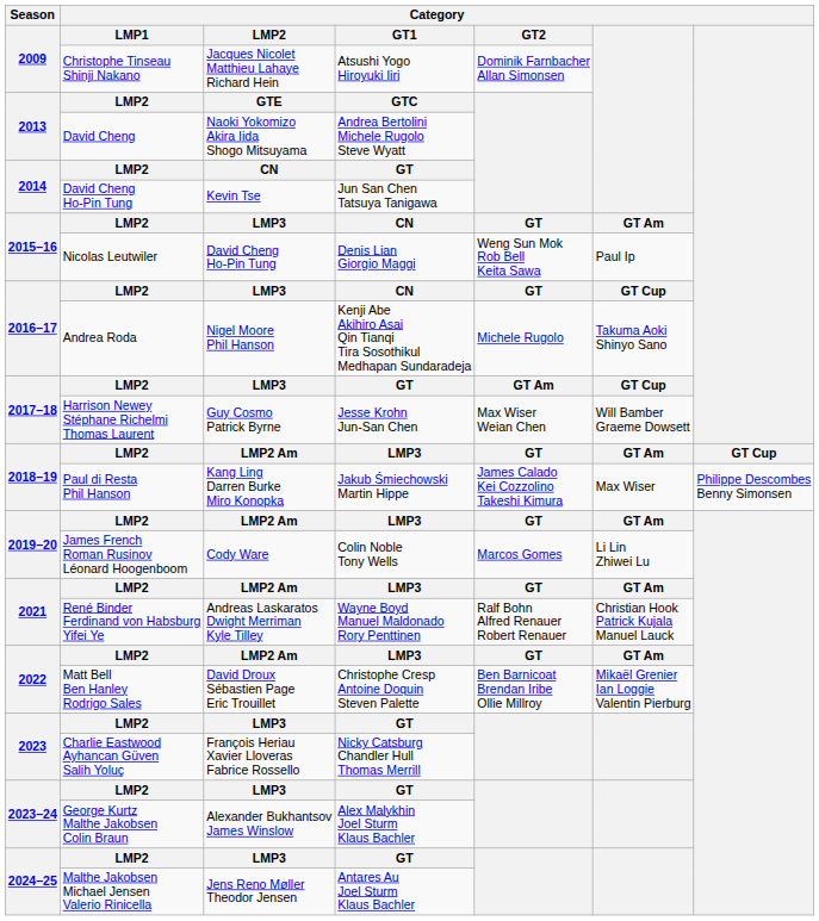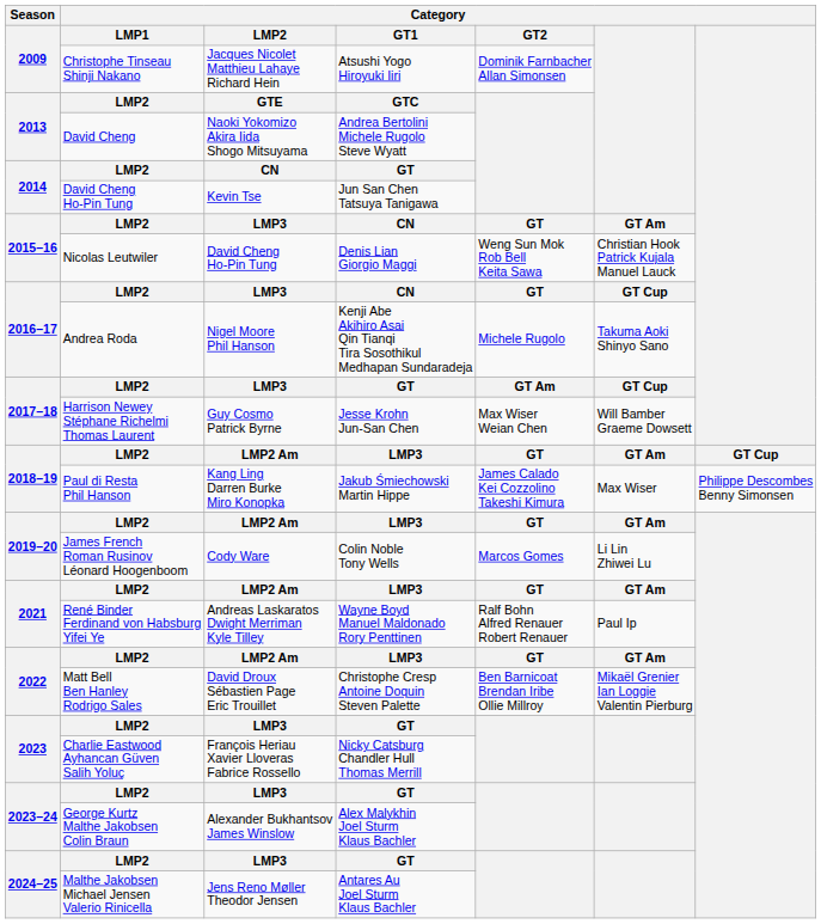2015–16 / Nicolas Leutwiler | column 6: Paul Ip -> Christian Hook Patrick Kujala Manuel Lauck
2021 / René Binder Ferdinand von Habsburg Yifei Ye | column 6: Christian Hook Patrick Kujala Manuel Lauck -> Paul Ip
